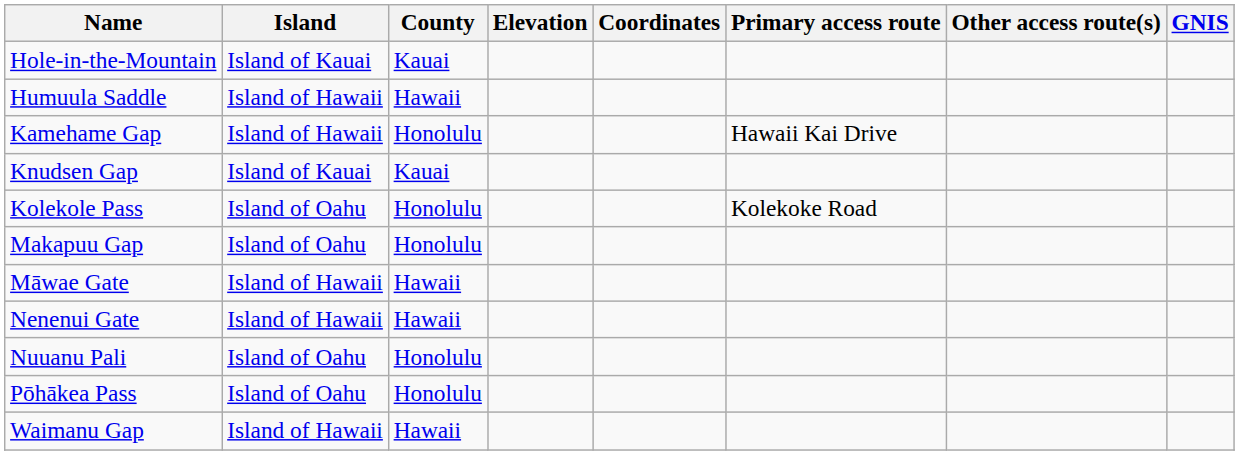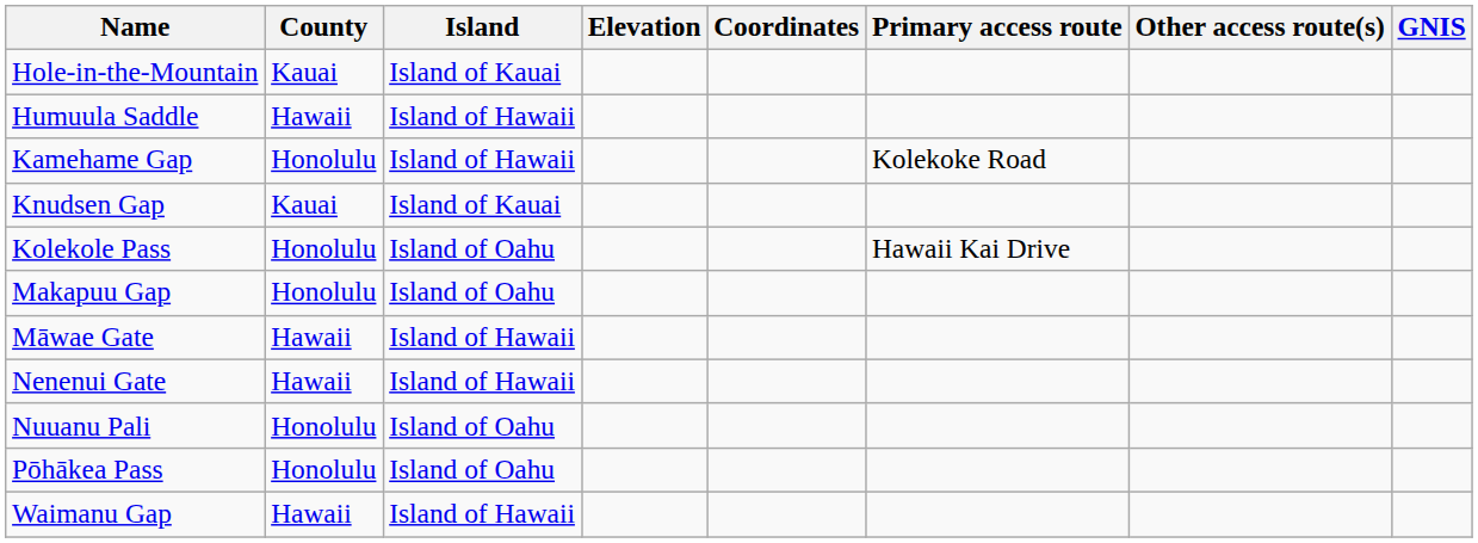columns swapped: Island <-> County
Kamehame Gap | Primary access route: Hawaii Kai Drive -> Kolekoke Road
Kolekole Pass | Primary access route: Kolekoke Road -> Hawaii Kai Drive
